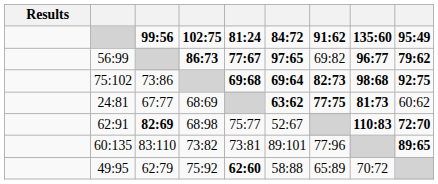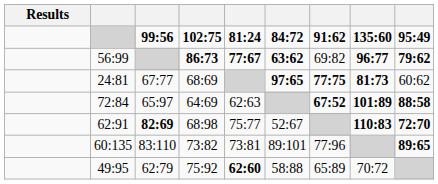56:99 | column 6: 97:65 -> 63:62
- row: 75:102 | 73:86 | 69:68 | 69:64 | 82:73 | 98:68 | 92:75
24:81 | column 6: 63:62 -> 97:65
+ row: 72:84 | 65:97 | 64:69 | 62:63 | 67:52 | 101:89 | 88:58
